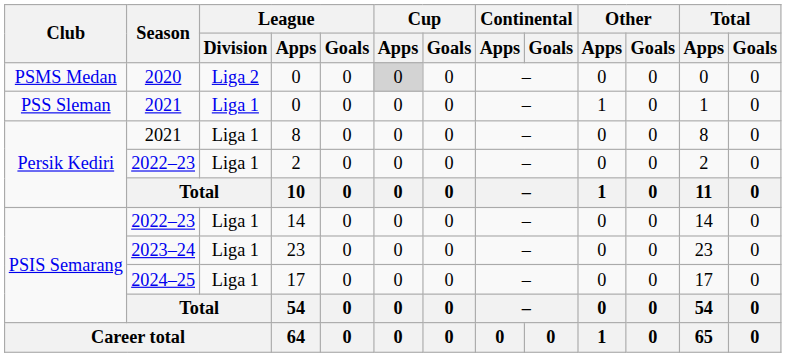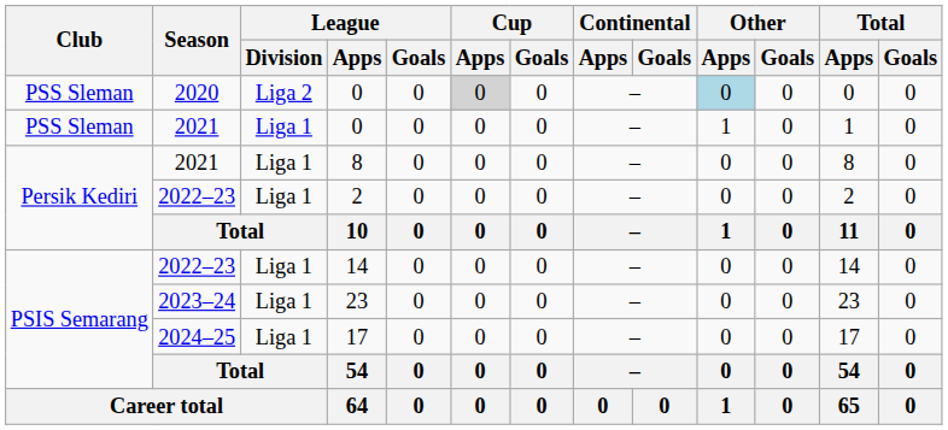2020 / 0 | Club: PSMS Medan -> PSS Sleman
2020 / 0 | Other / Apps: no background -> lightblue background
